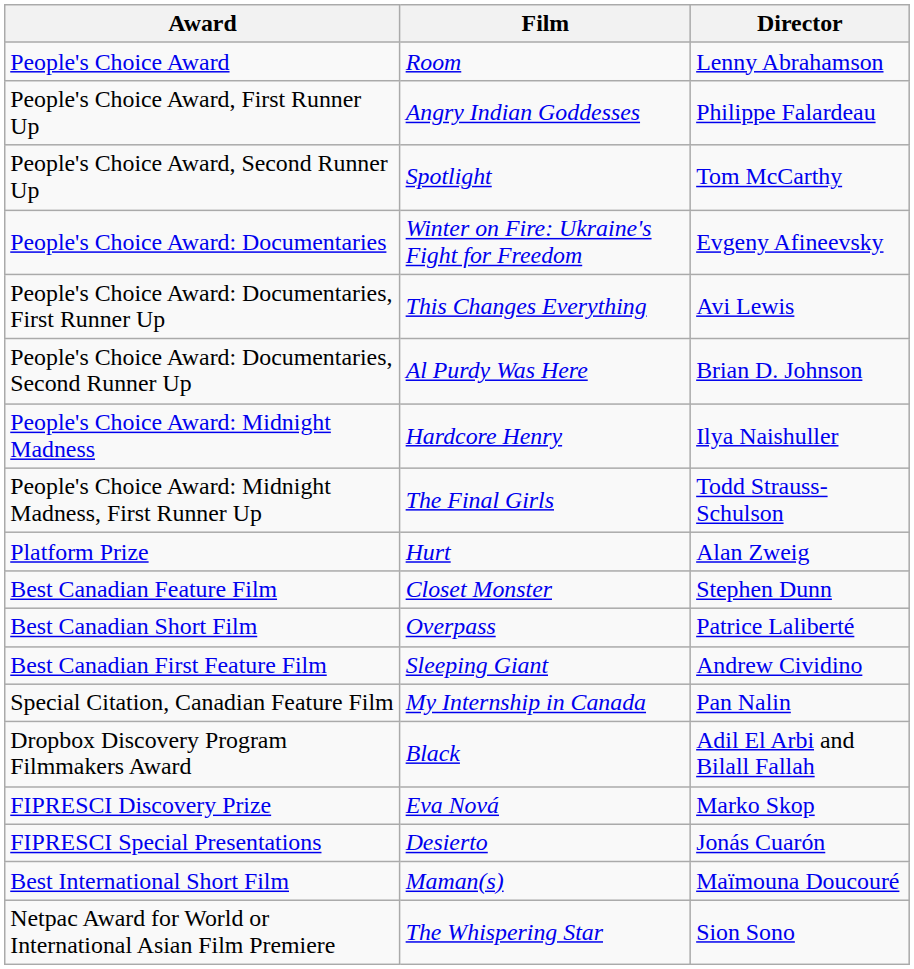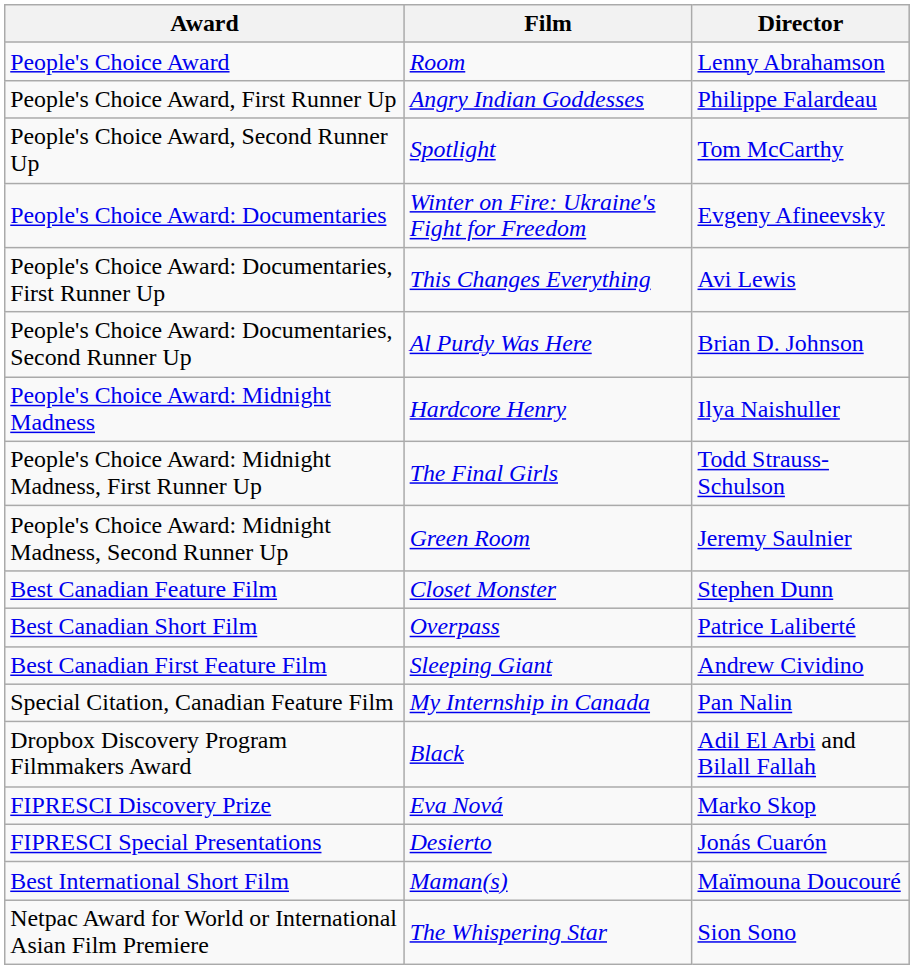+ row: People's Choice Award: Midnight Madness, Second Runner Up | Green Room | Jeremy Saulnier
- row: Platform Prize | Hurt | Alan Zweig
